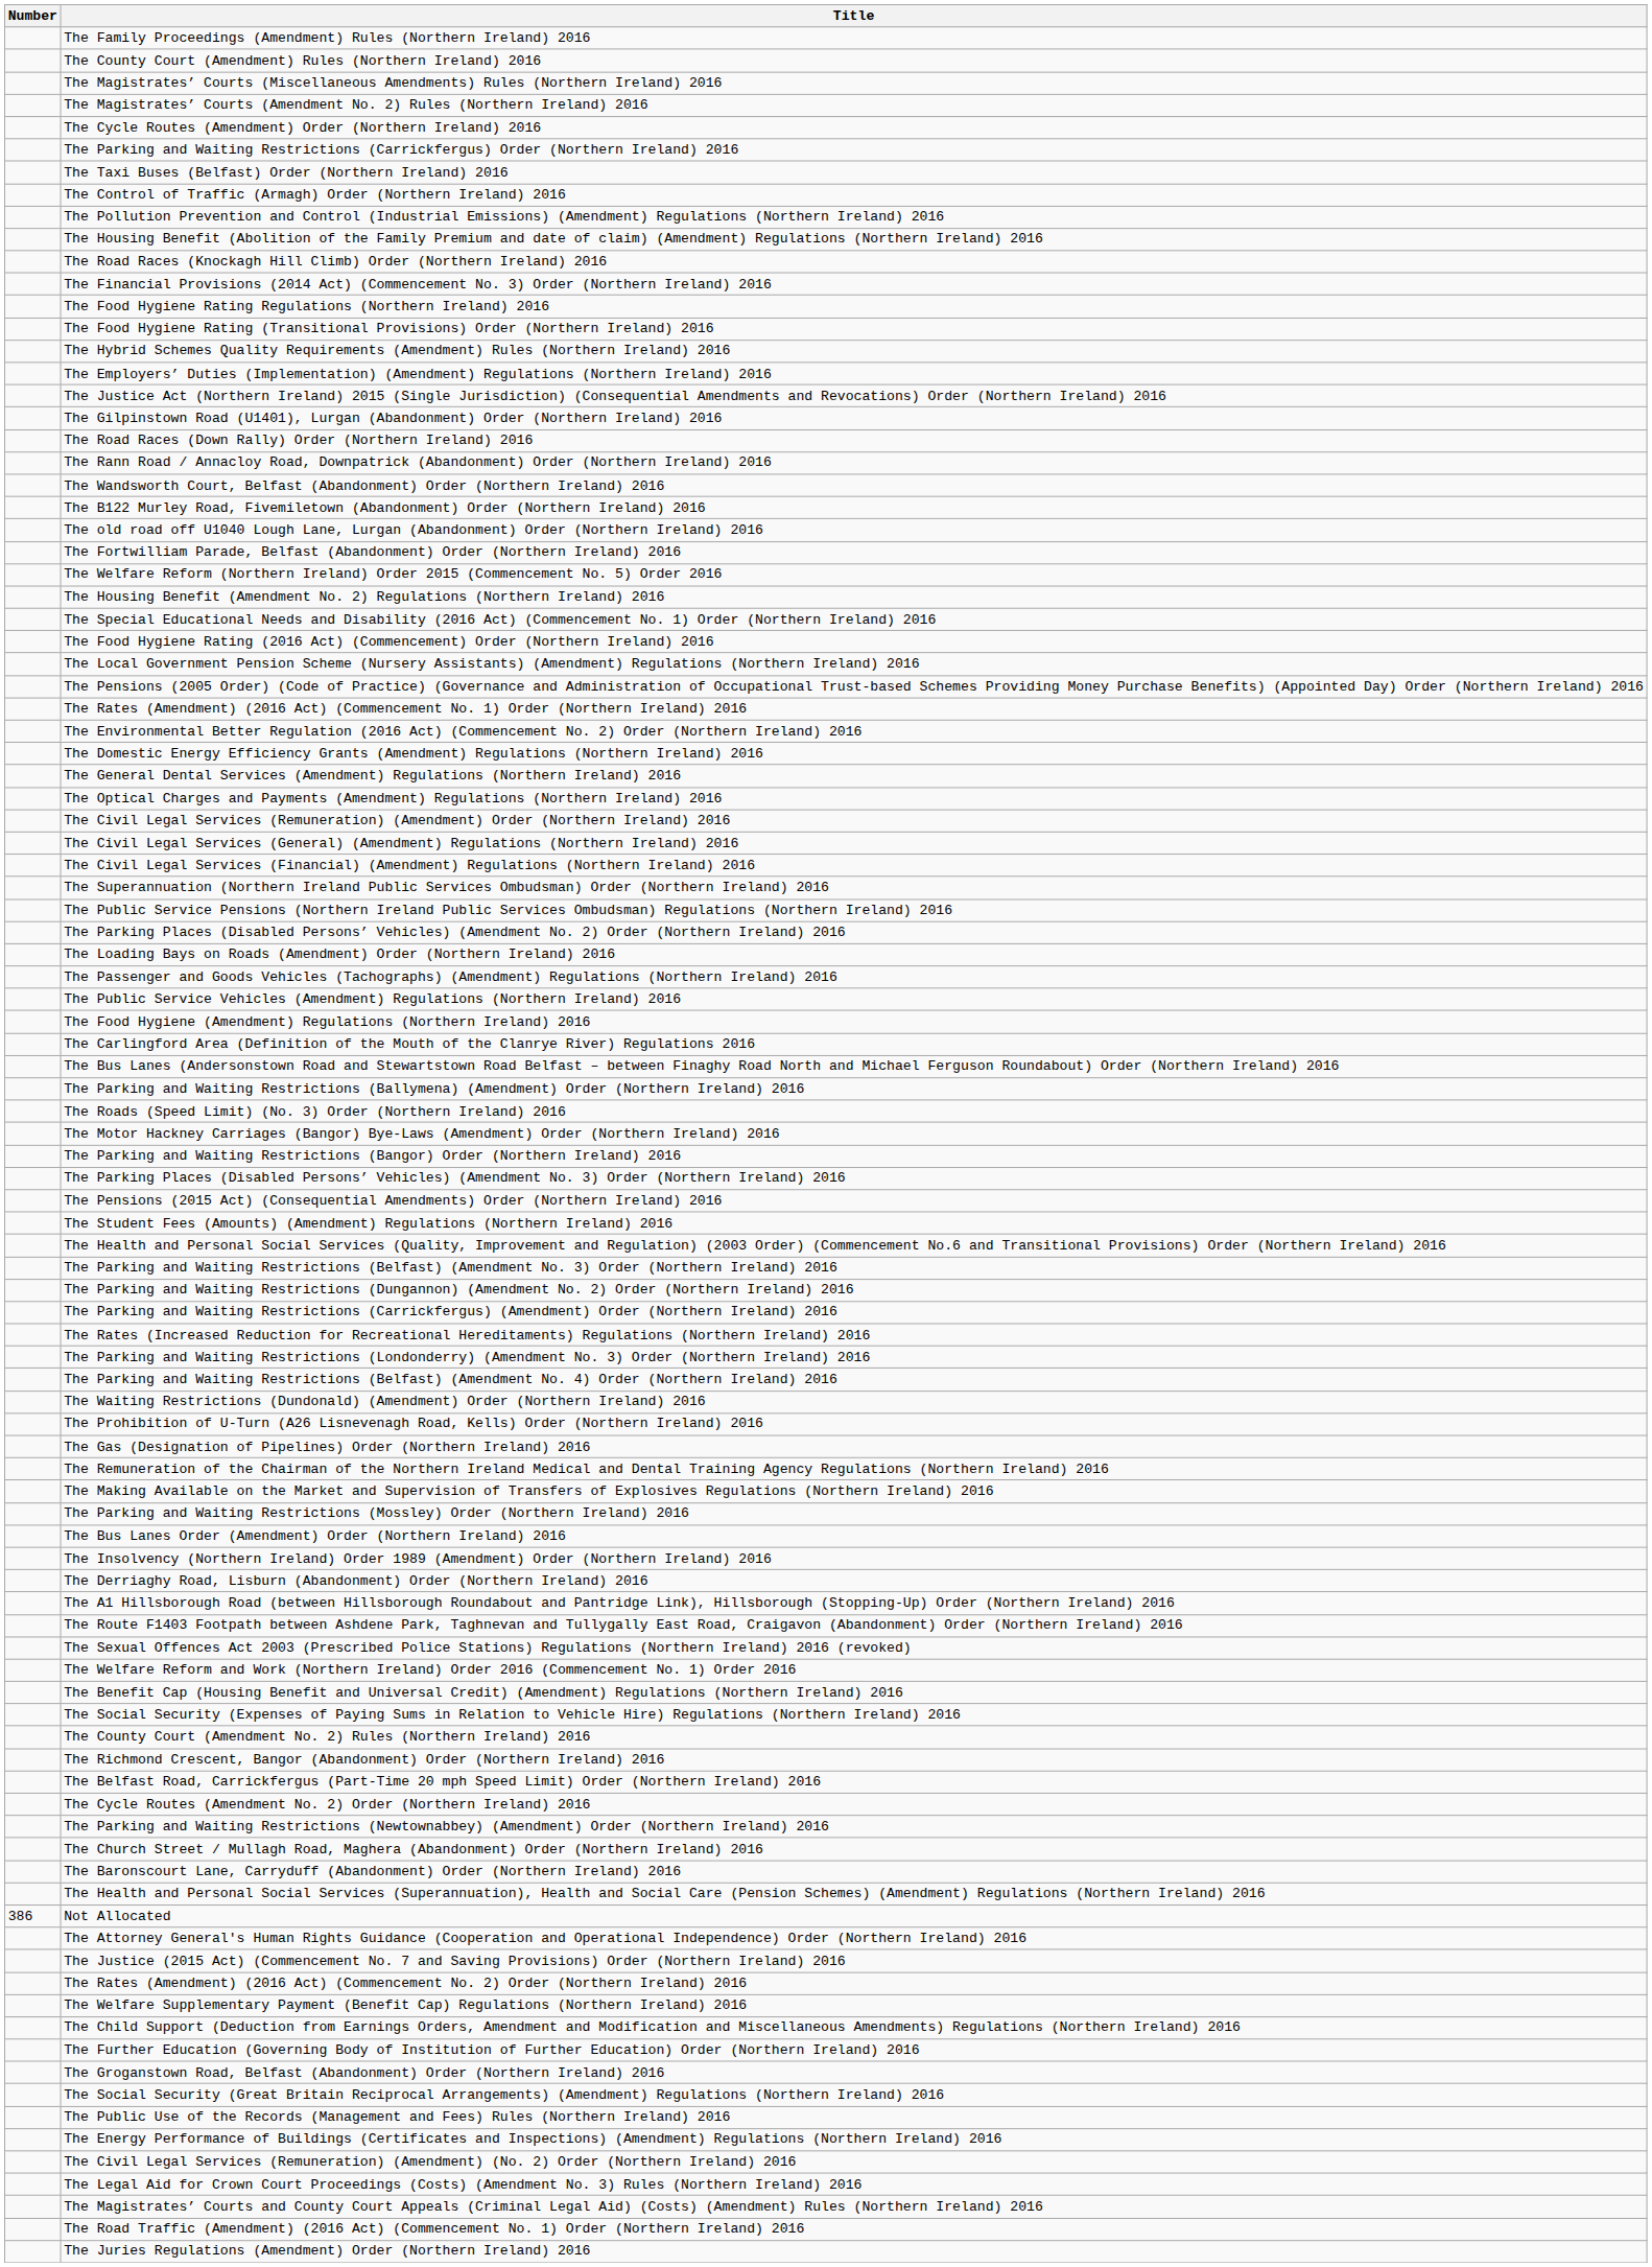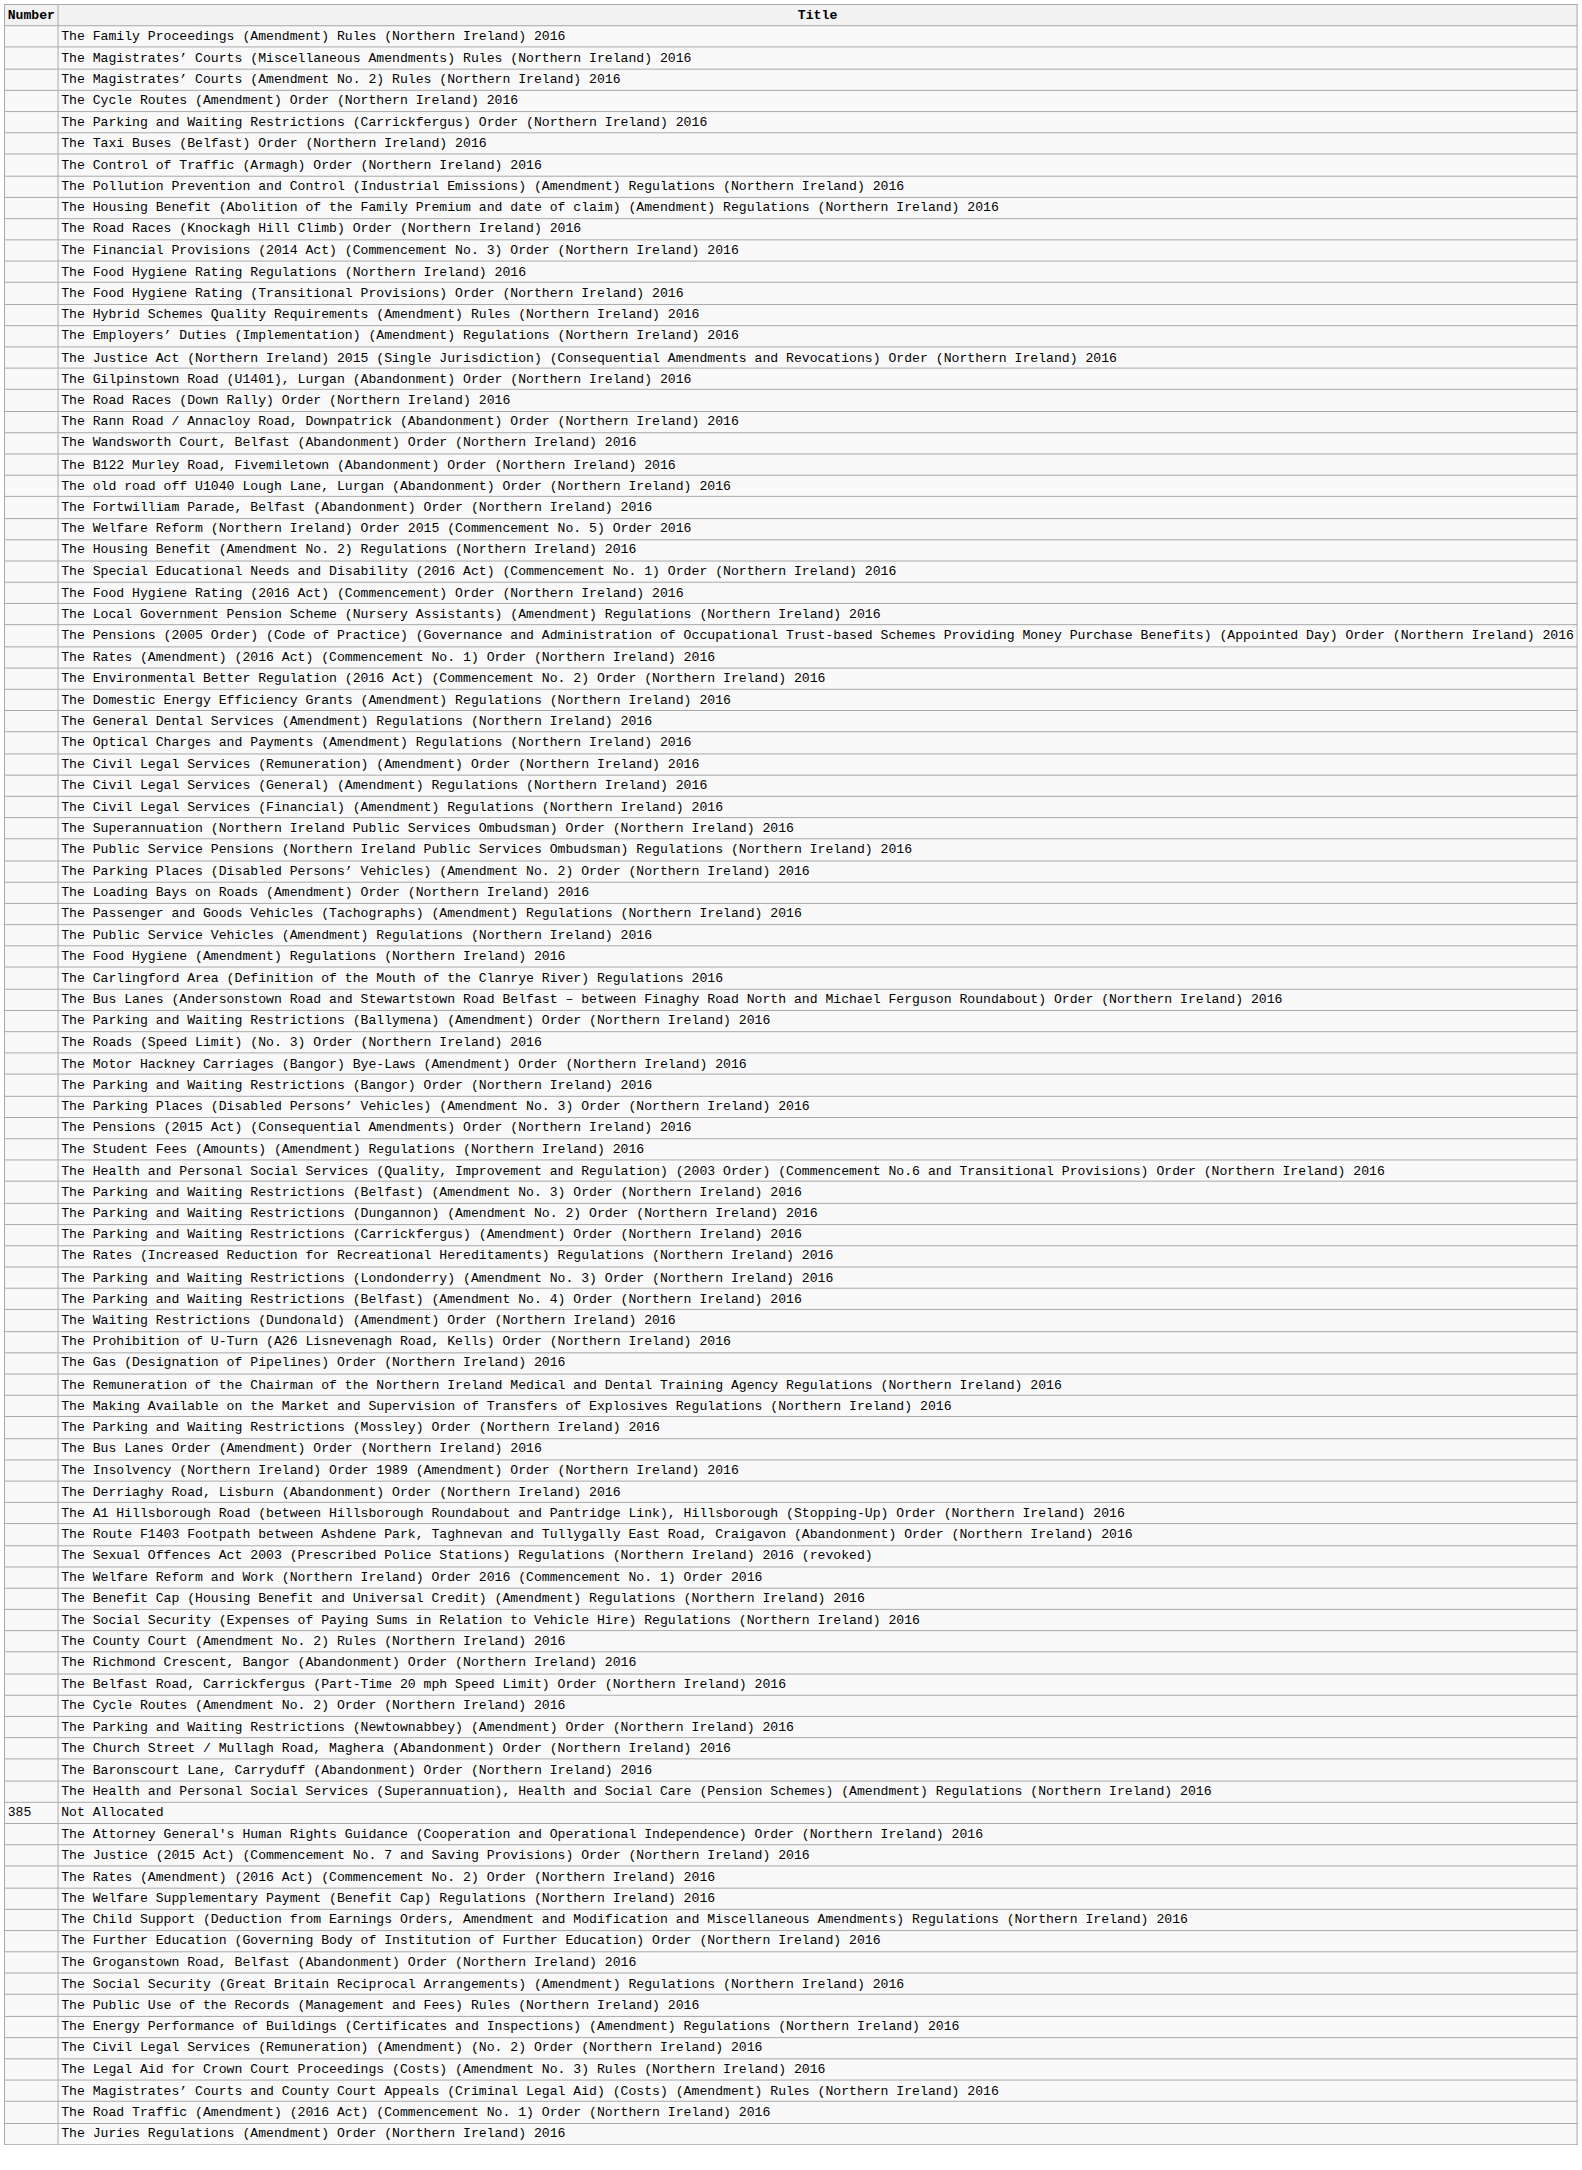- row: The County Court (Amendment) Rules (Northern Ireland) 2016
Not Allocated | Number: 386 -> 385
